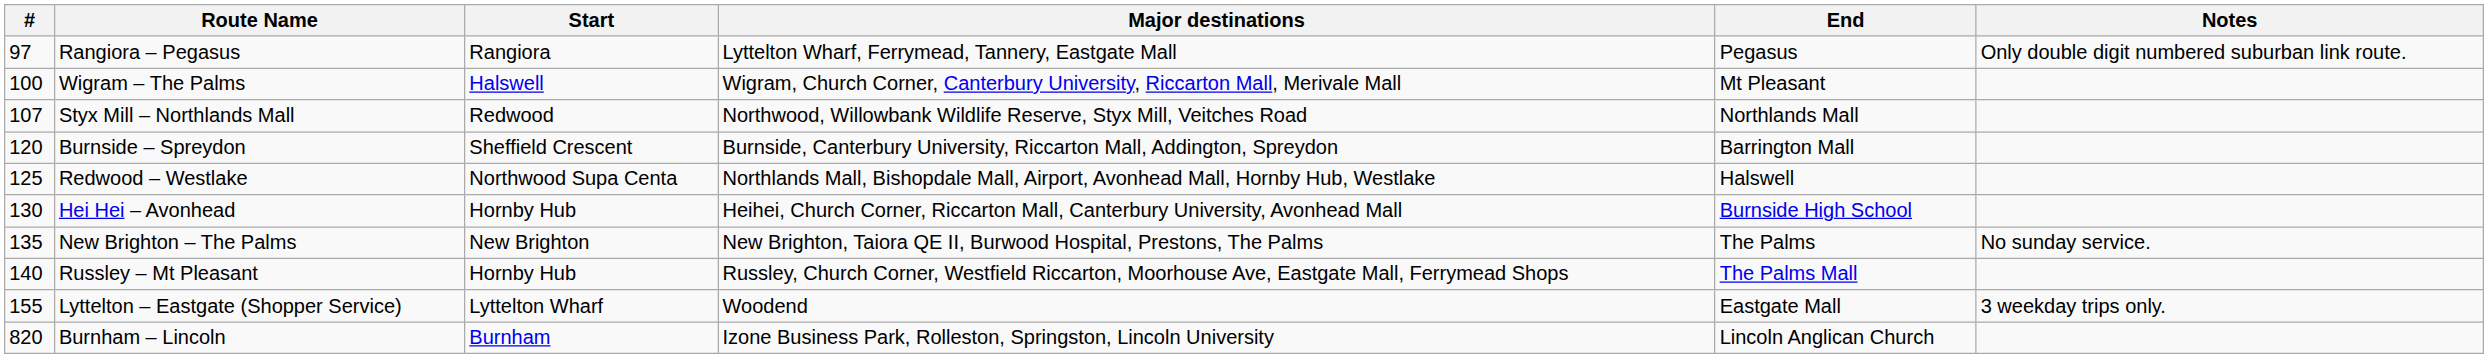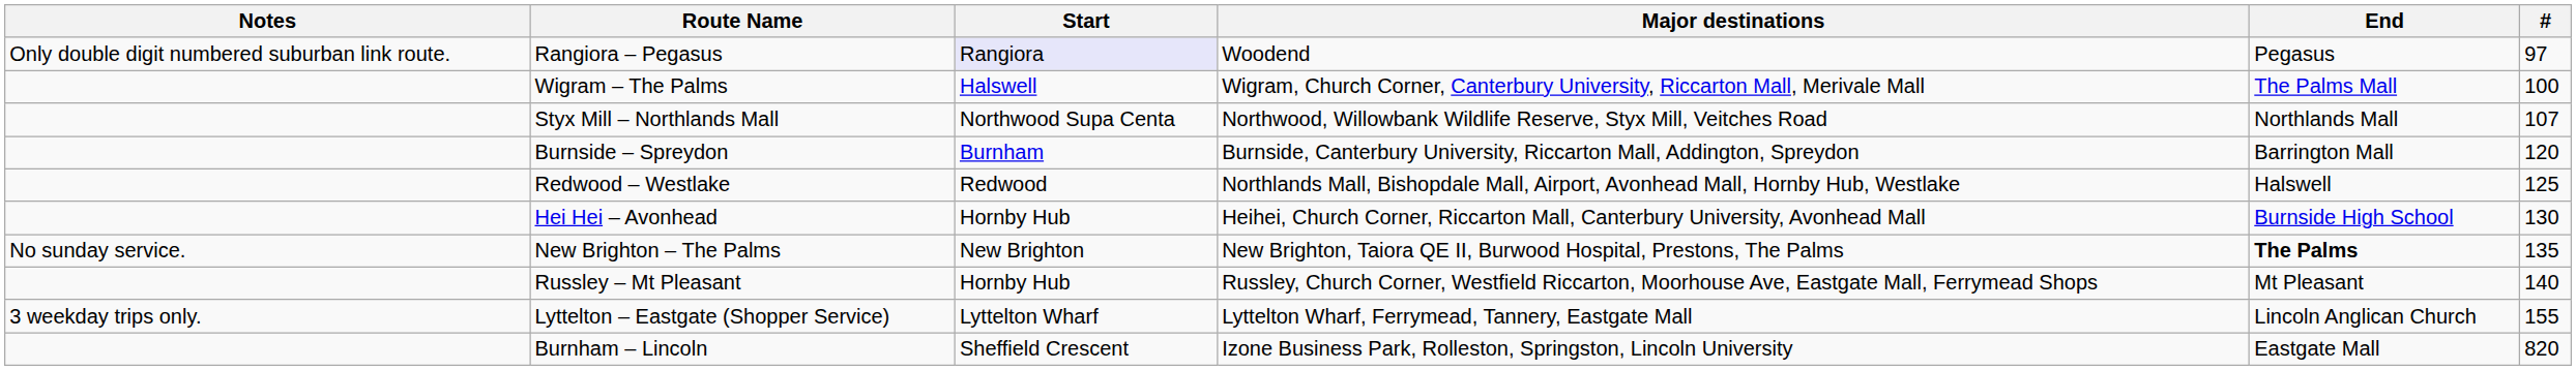columns swapped: # <-> Notes
Rangiora – Pegasus | Start: no background -> lavender background
Rangiora – Pegasus | Major destinations: Lyttelton Wharf, Ferrymead, Tannery, Eastgate Mall -> Woodend
Wigram – The Palms | End: Mt Pleasant -> The Palms Mall
Styx Mill – Northlands Mall | Start: Redwood -> Northwood Supa Centa
Burnside – Spreydon | Start: Sheffield Crescent -> Burnham
Redwood – Westlake | Start: Northwood Supa Centa -> Redwood
New Brighton – The Palms | End: normal -> bold
Russley – Mt Pleasant | End: The Palms Mall -> Mt Pleasant
Lyttelton – Eastgate (Shopper Service) | Major destinations: Woodend -> Lyttelton Wharf, Ferrymead, Tannery, Eastgate Mall
Lyttelton – Eastgate (Shopper Service) | End: Eastgate Mall -> Lincoln Anglican Church
Burnham – Lincoln | Start: Burnham -> Sheffield Crescent
Burnham – Lincoln | End: Lincoln Anglican Church -> Eastgate Mall
